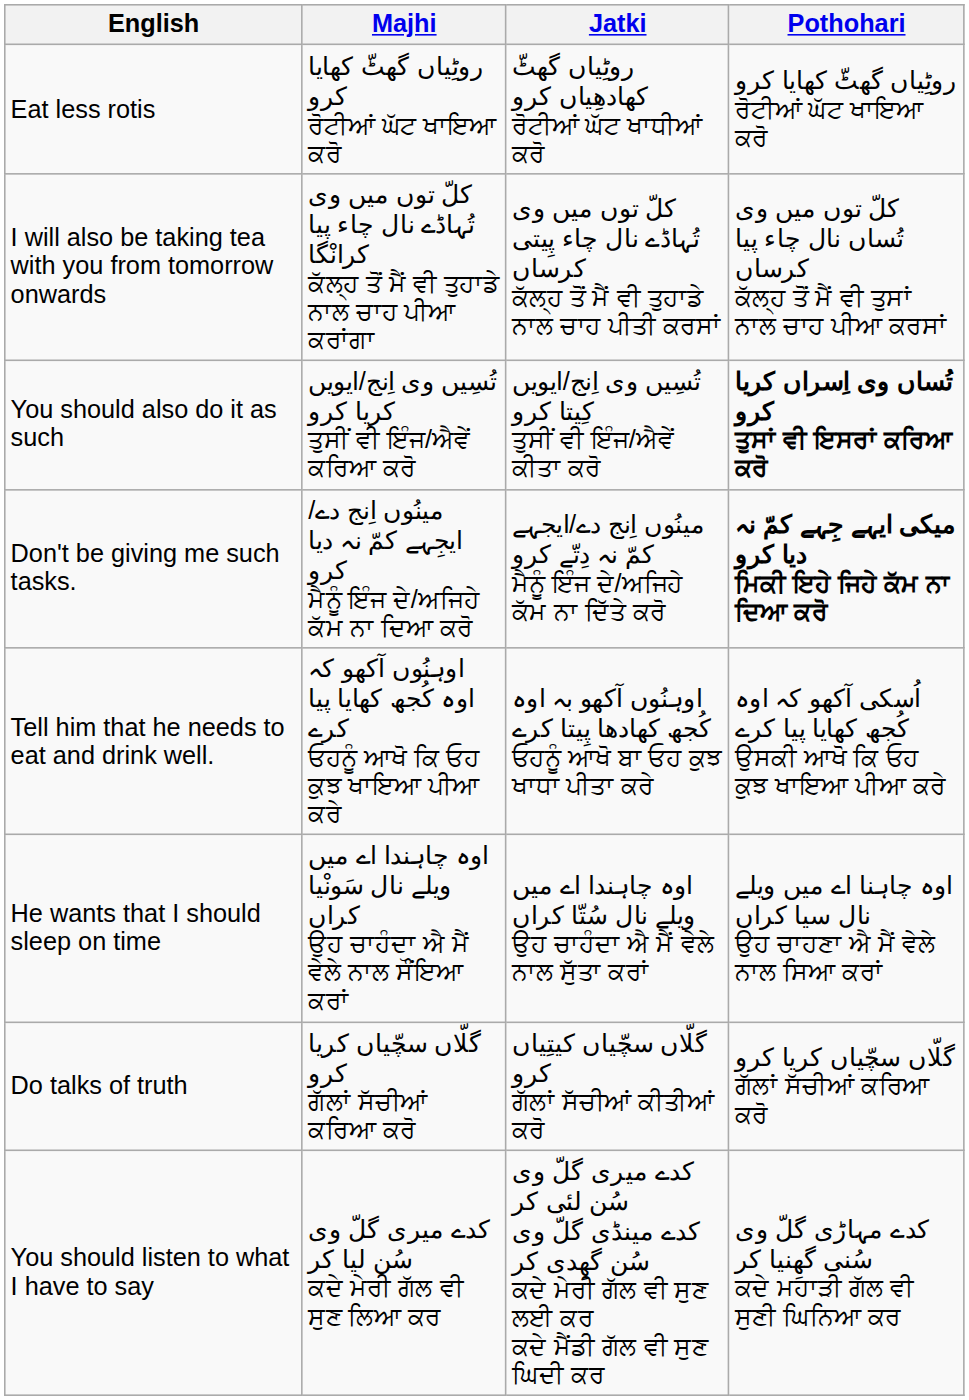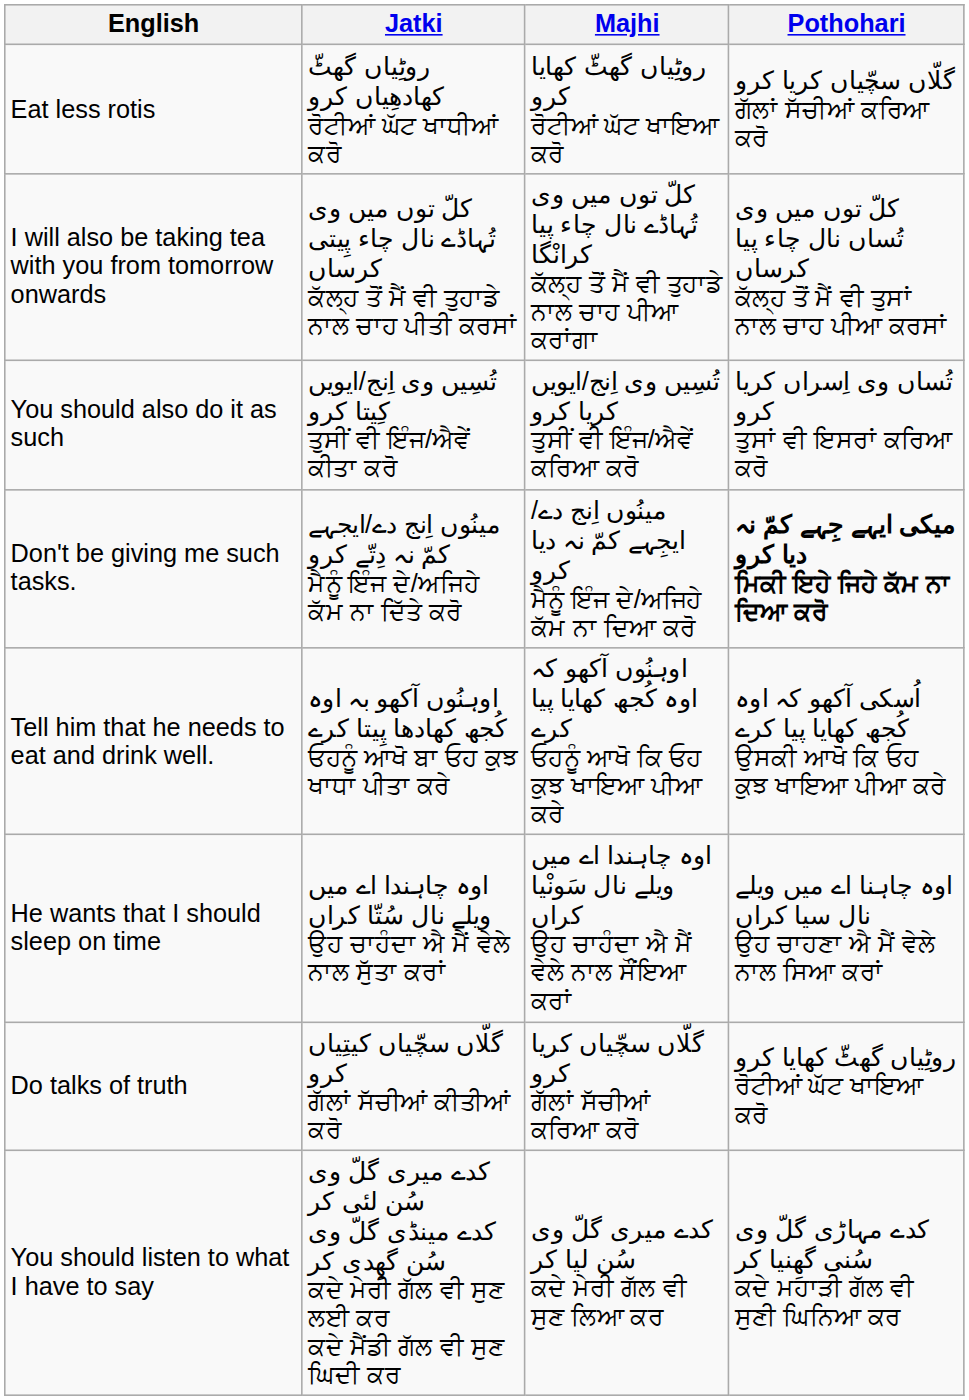columns swapped: Jatki <-> Majhi
Eat less rotis | Pothohari: روٹِیاں گھٹّ کھایا کرو ਰੋਟੀਆਂ ਘੱਟ ਖਾਇਆ ਕਰੋ -> گلّاں سچّیاں کریا کرو ਗੱਲਾਂ ਸੱਚੀਆਂ ਕਰਿਆ ਕਰੋ
You should also do it as such | Pothohari: bold -> normal
Do talks of truth | Pothohari: گلّاں سچّیاں کریا کرو ਗੱਲਾਂ ਸੱਚੀਆਂ ਕਰਿਆ ਕਰੋ -> روٹِیاں گھٹّ کھایا کرو ਰੋਟੀਆਂ ਘੱਟ ਖਾਇਆ ਕਰੋ
